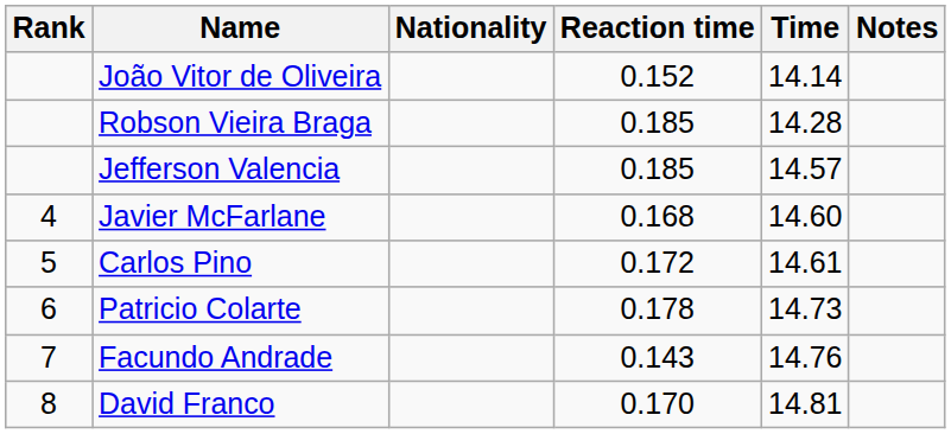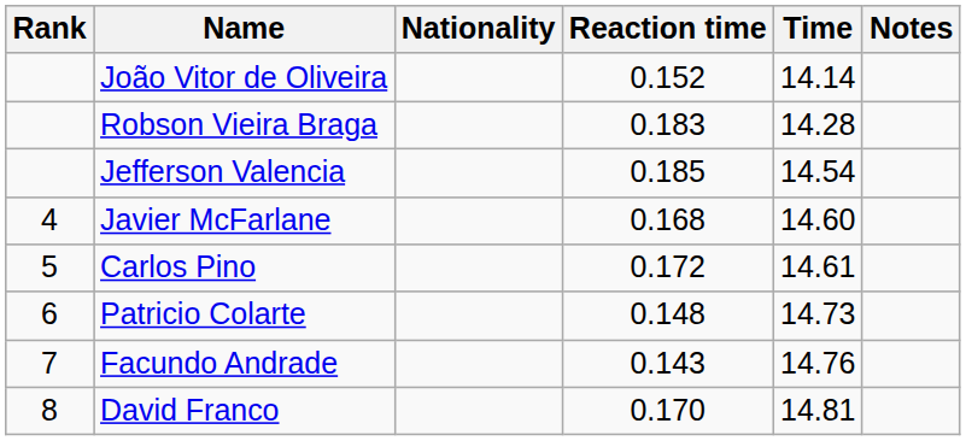Robson Vieira Braga | Reaction time: 0.185 -> 0.183
Jefferson Valencia | Time: 14.57 -> 14.54
Patricio Colarte | Reaction time: 0.178 -> 0.148
